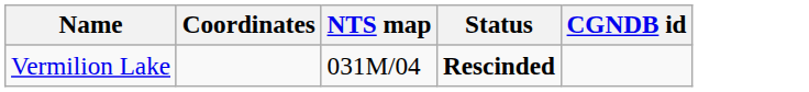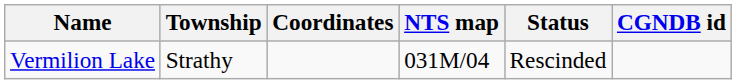+ column: Township | Strathy
Vermilion Lake | Status: bold -> normal
